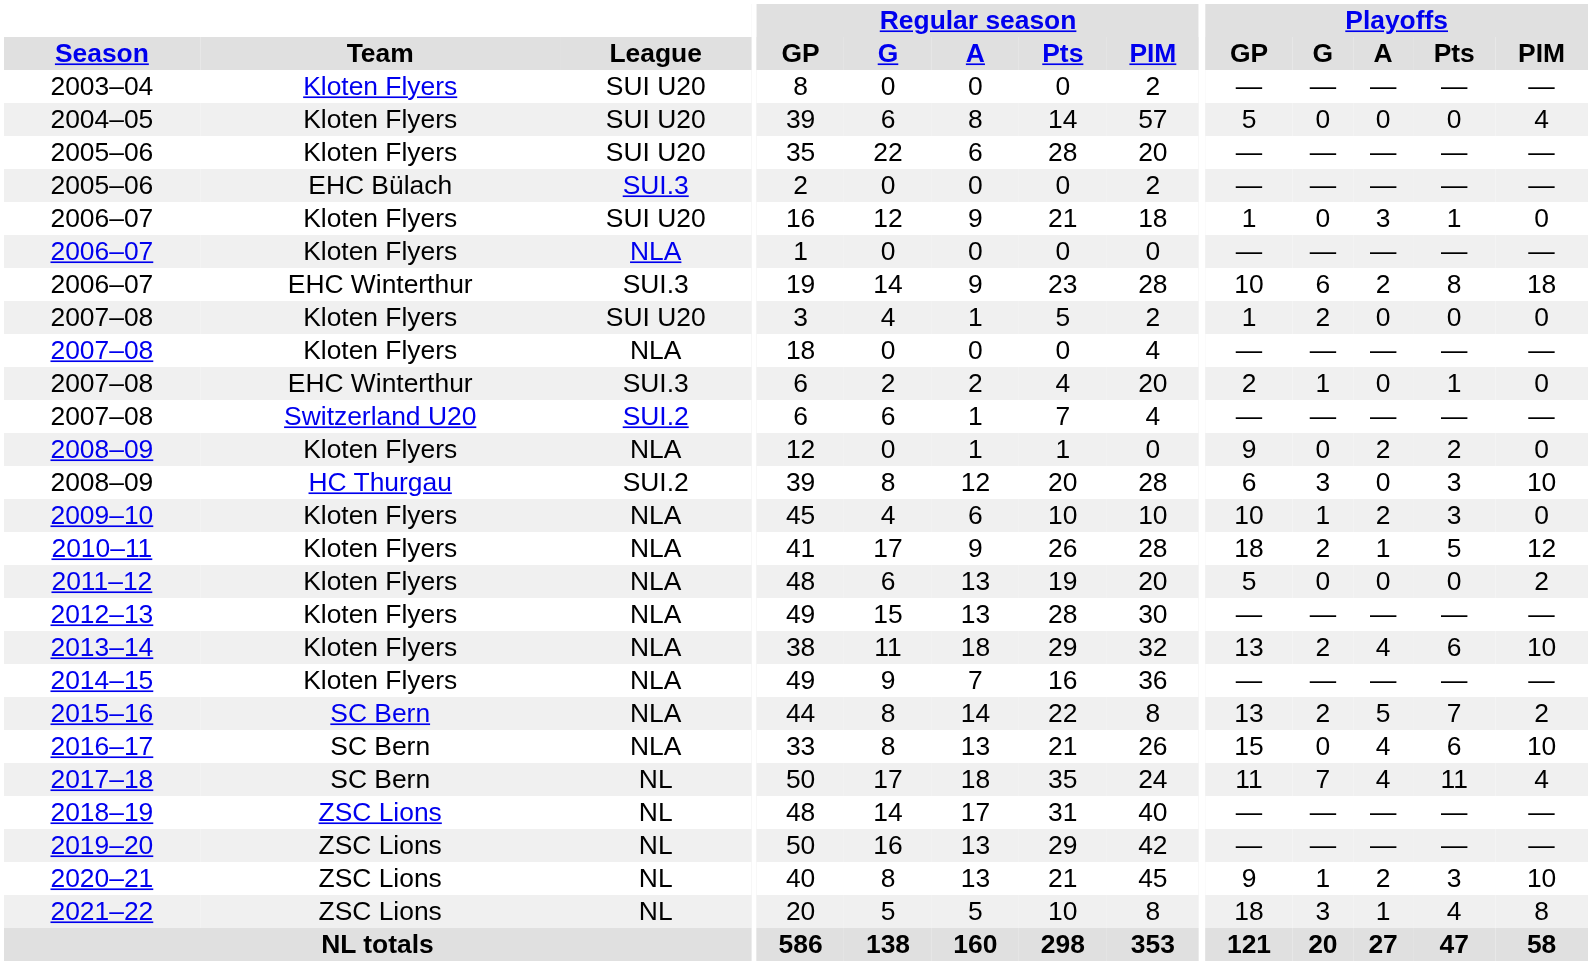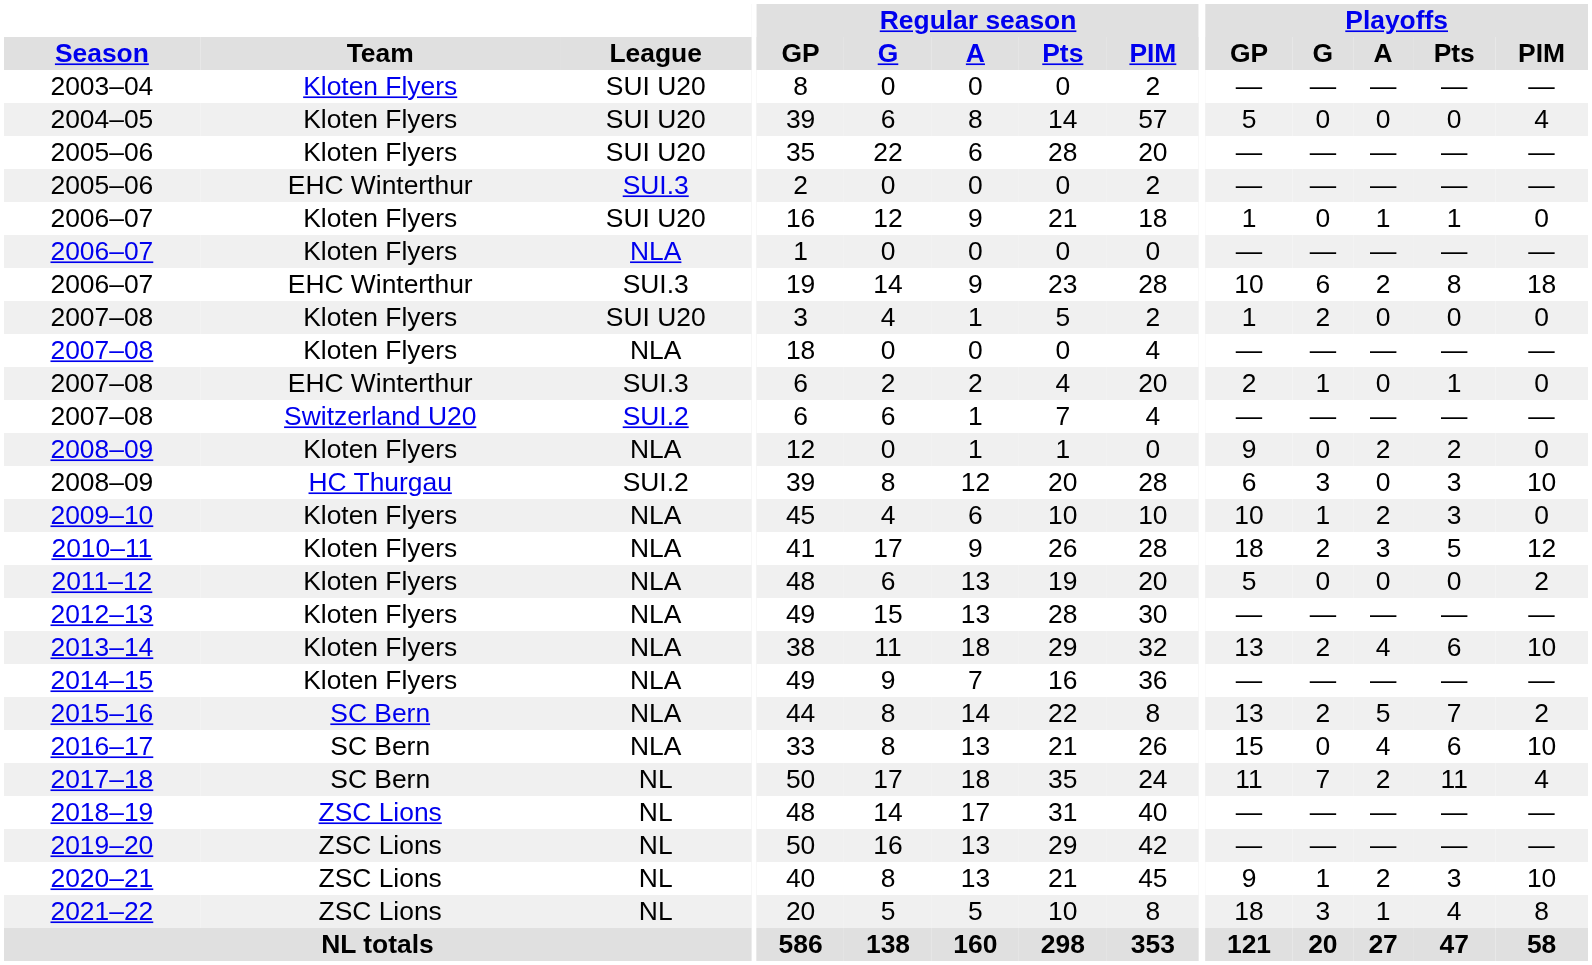2005–06 / SUI.3 | Team: EHC Bülach -> EHC Winterthur
2006–07 / SUI U20 | Playoffs / A: 3 -> 1
2010–11 | Playoffs / A: 1 -> 3
2017–18 | Playoffs / A: 4 -> 2
